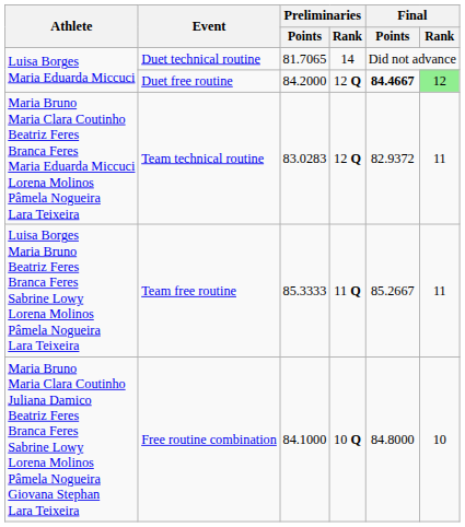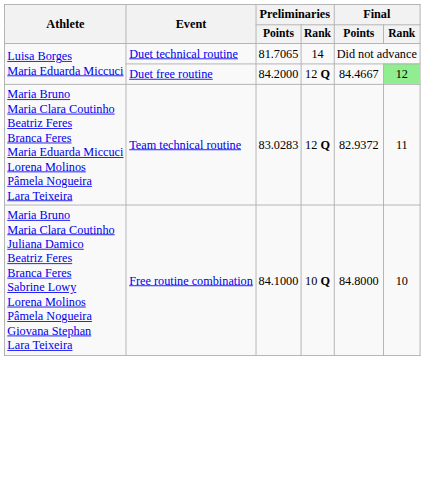Duet free routine | Final / Points: bold -> normal
- row: Luisa Borges Maria Bruno Beatriz Feres Branca Feres Sabrine Lowy Lorena Molinos Pâmela Nogueira Lara Teixeira | Team free routine | 85.3333 | 11 Q | 85.2667 | 11
